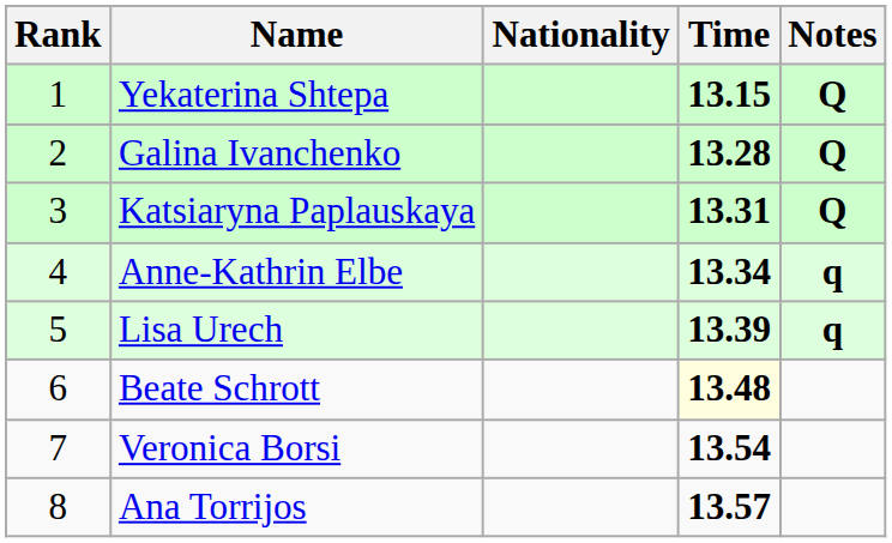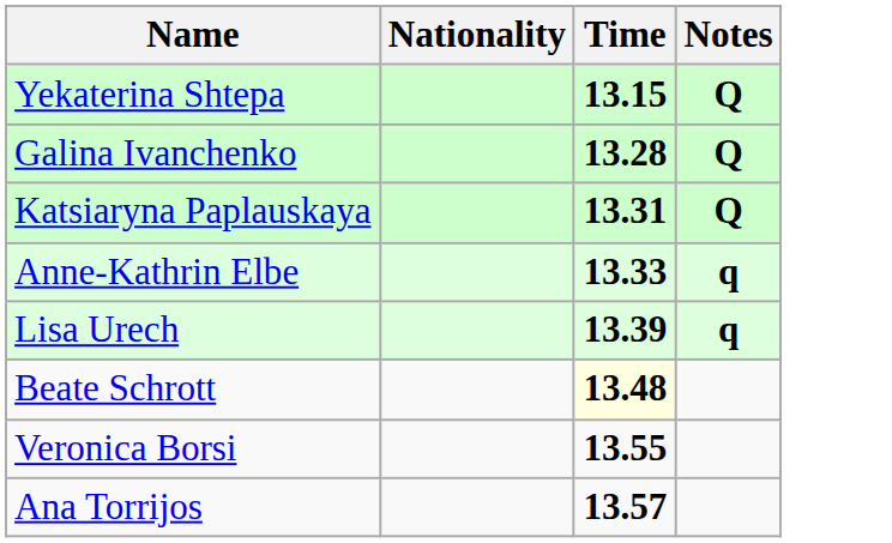- column: Rank | 1 | 2 | 3 | 4 | 5 | 6 | 7 | 8
Anne-Kathrin Elbe | Time: 13.34 -> 13.33
Veronica Borsi | Time: 13.54 -> 13.55
